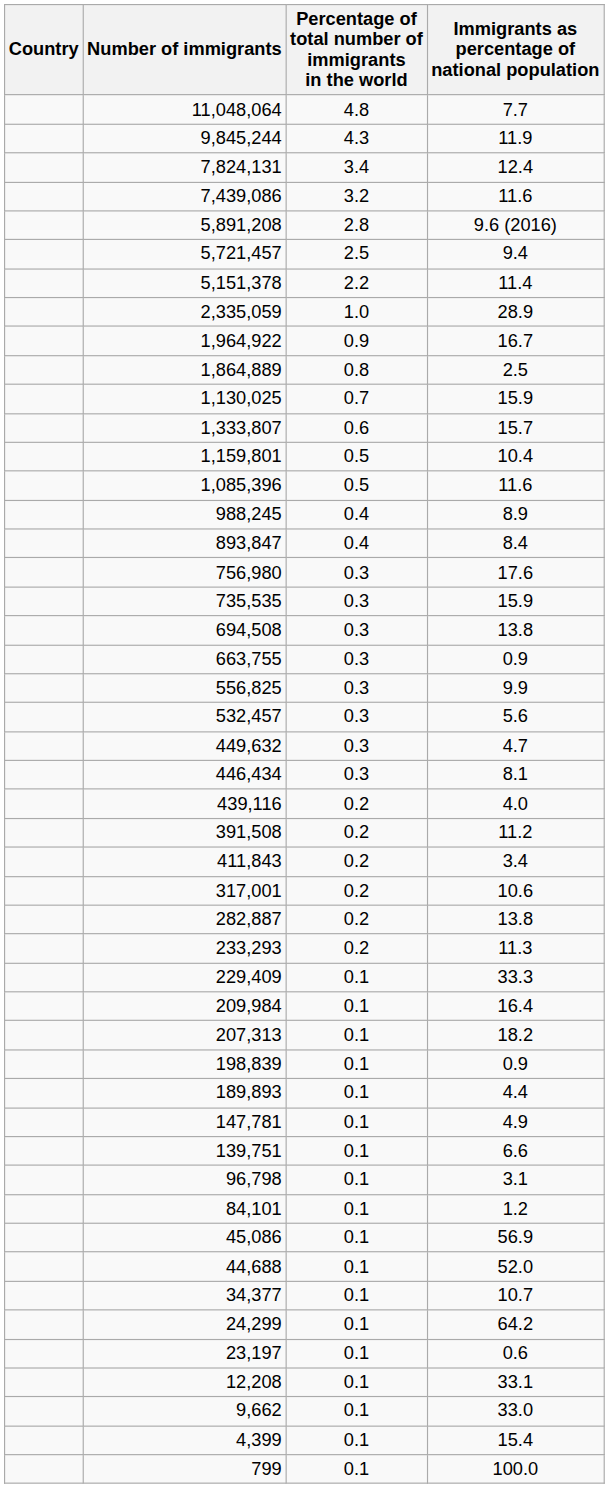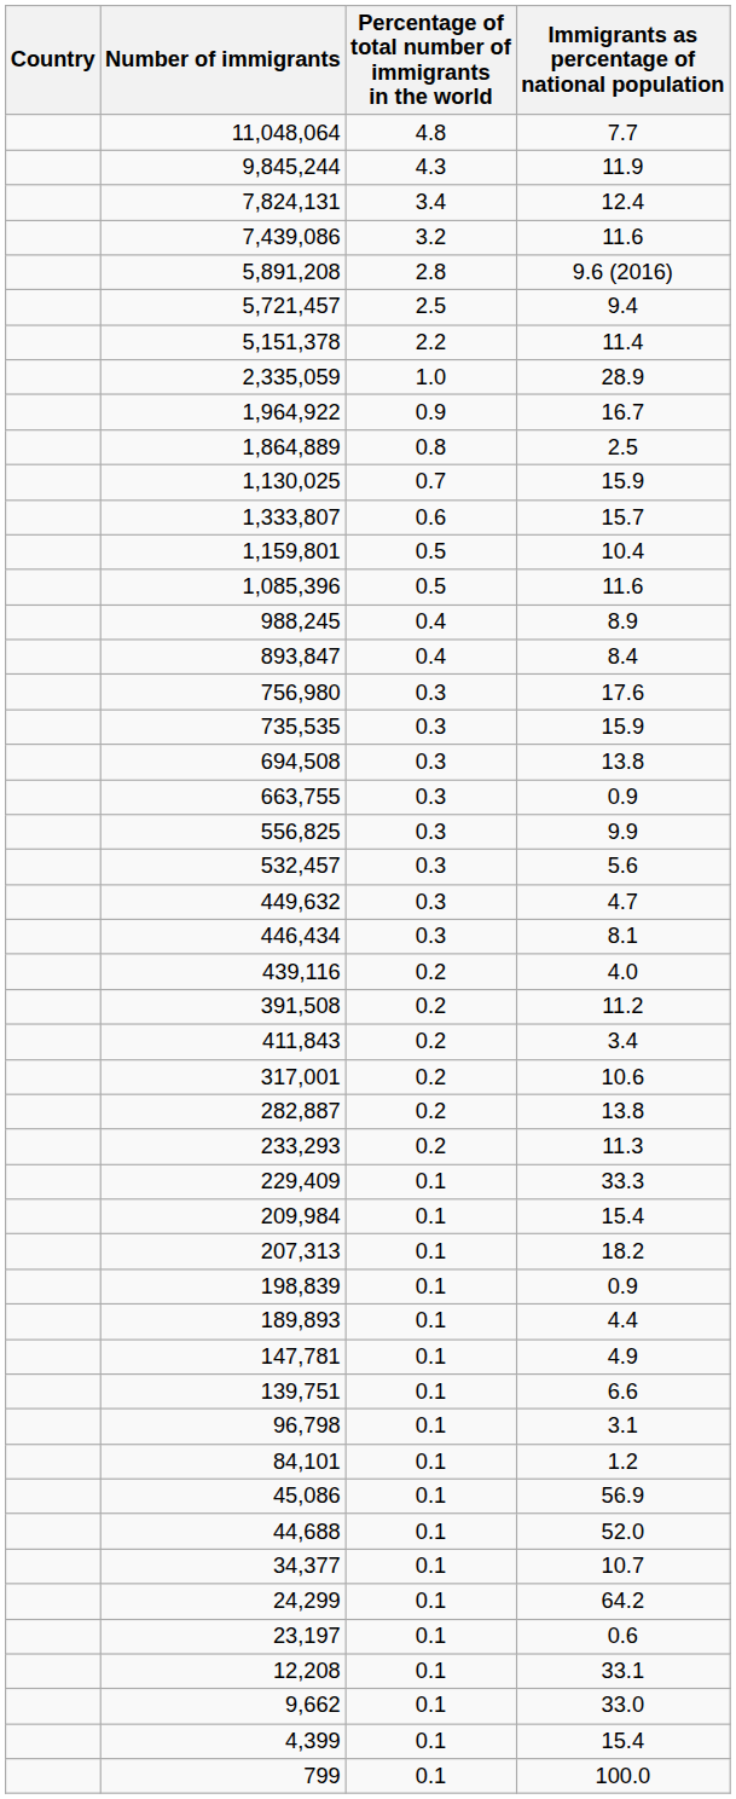209,984 | Immigrants as percentage of national population: 16.4 -> 15.4
